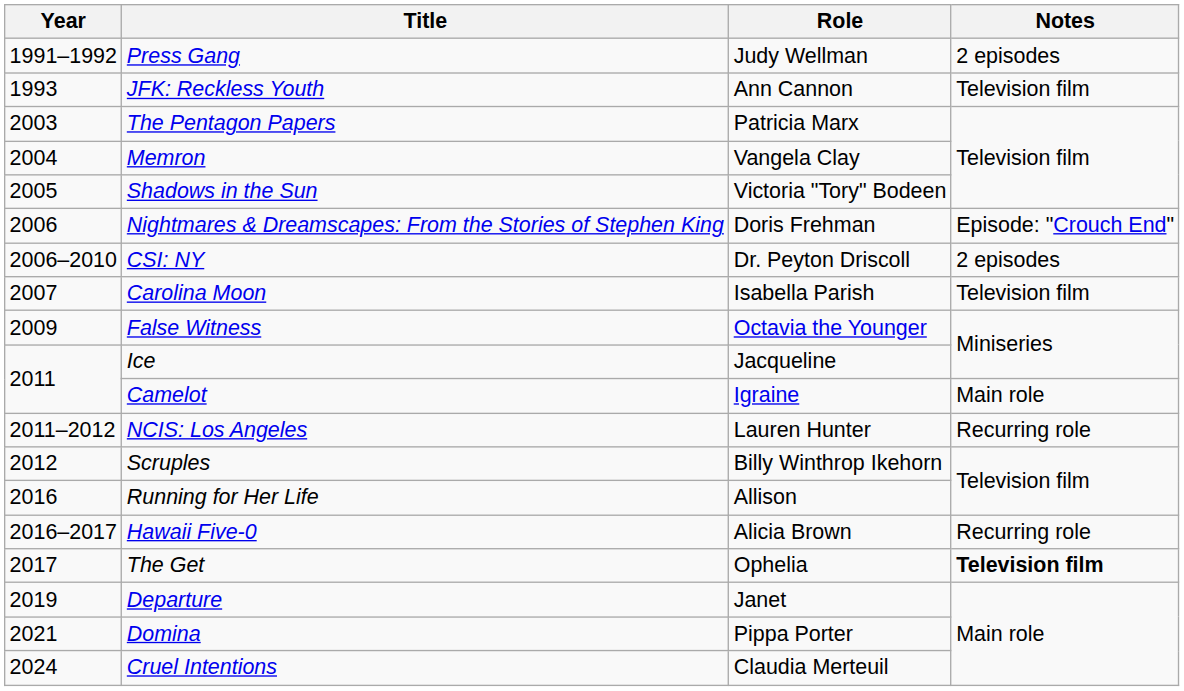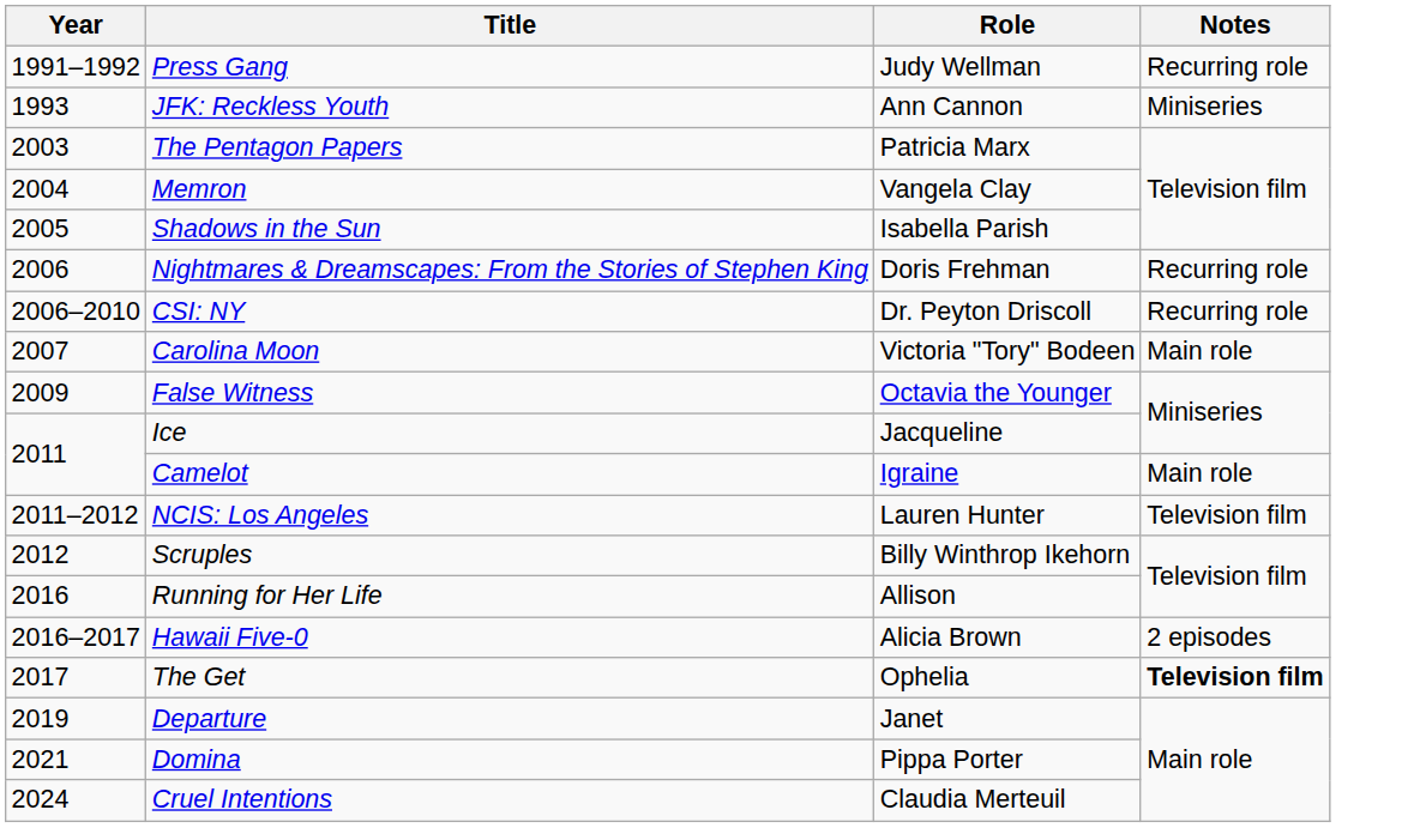Press Gang | Notes: 2 episodes -> Recurring role
JFK: Reckless Youth | Notes: Television film -> Miniseries
Shadows in the Sun | Role: Victoria "Tory" Bodeen -> Isabella Parish
Nightmares & Dreamscapes: From the Stories of Stephen King | Notes: Episode: "Crouch End" -> Recurring role
CSI: NY | Notes: 2 episodes -> Recurring role
Carolina Moon | Role: Isabella Parish -> Victoria "Tory" Bodeen
Carolina Moon | Notes: Television film -> Main role
NCIS: Los Angeles | Notes: Recurring role -> Television film
Hawaii Five-0 | Notes: Recurring role -> 2 episodes
